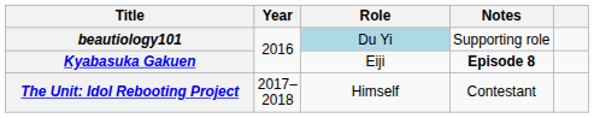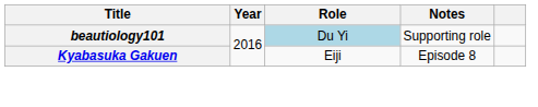Kyabasuka Gakuen | Notes: bold -> normal
- row: The Unit: Idol Rebooting Project | 2017–2018 | Himself | Contestant
